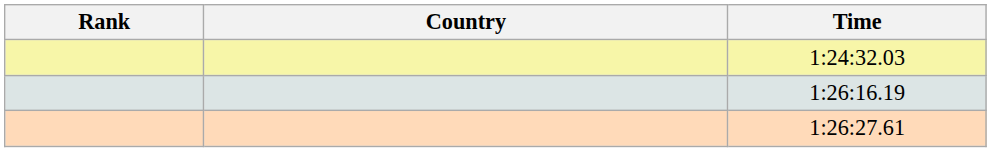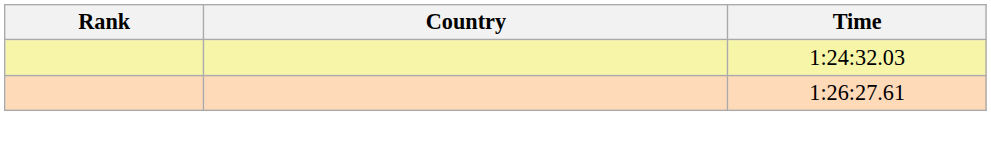- row: 1:26:16.19
